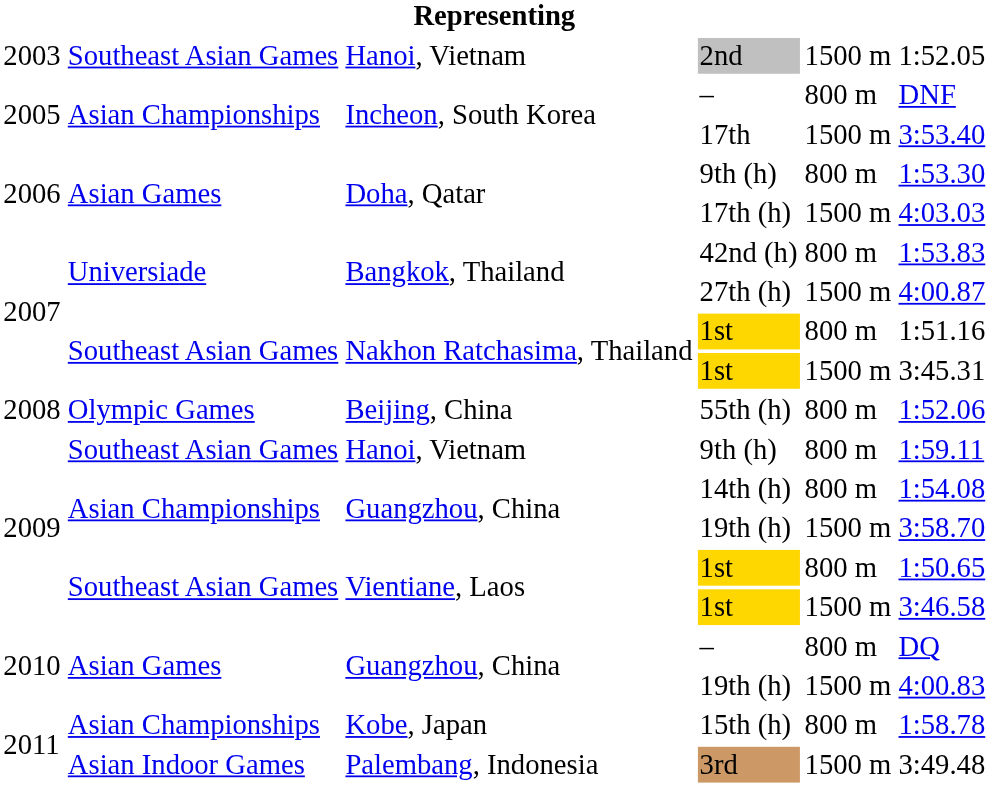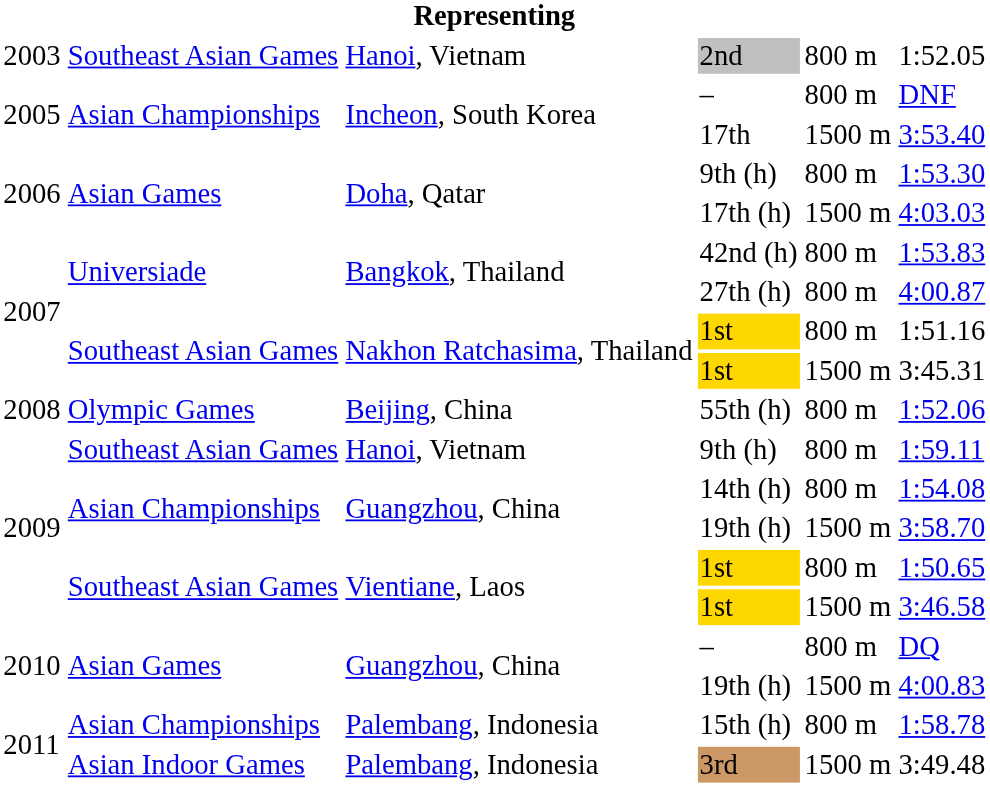2nd | column 5: 1500 m -> 800 m
27th (h) | column 5: 1500 m -> 800 m
15th (h) | column 3: Kobe, Japan -> Palembang, Indonesia
